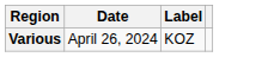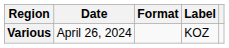+ column: Format
